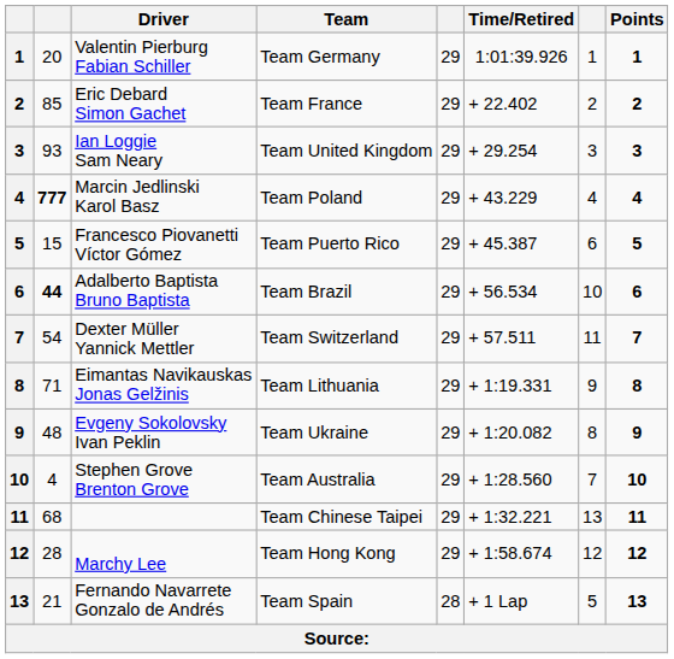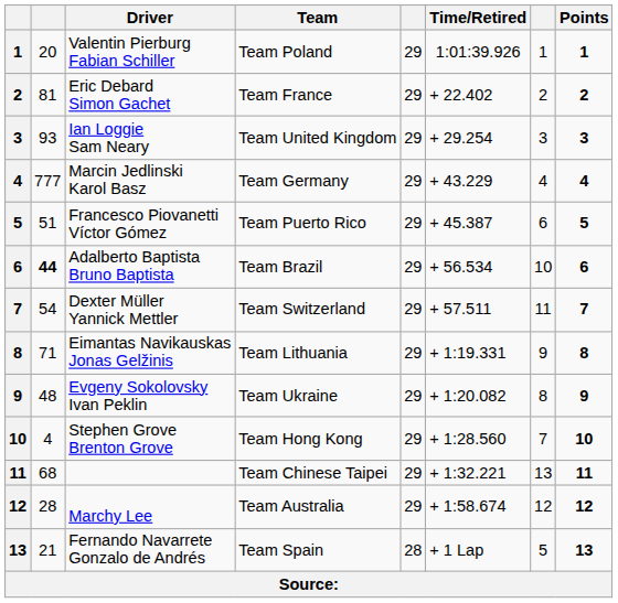Valentin Pierburg Fabian Schiller | Team: Team Germany -> Team Poland
Eric Debard Simon Gachet | column 2: 85 -> 81
Marcin Jedlinski Karol Basz | column 2: bold -> normal
Marcin Jedlinski Karol Basz | Team: Team Poland -> Team Germany
Francesco Piovanetti Víctor Gómez | column 2: 15 -> 51
Stephen Grove Brenton Grove | Team: Team Australia -> Team Hong Kong
Marchy Lee | Team: Team Hong Kong -> Team Australia
